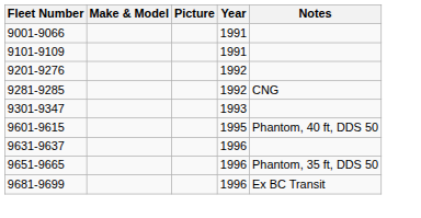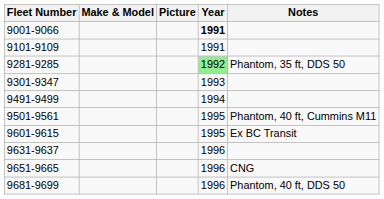9001-9066 | Year: normal -> bold
- row: 9201-9276 | 1992
9281-9285 | Year: no background -> lightgreen background
9281-9285 | Notes: CNG -> Phantom, 35 ft, DDS 50
+ row: 9491-9499 | 1994
+ row: 9501-9561 | 1995 | Phantom, 40 ft, Cummins M11
9601-9615 | Notes: Phantom, 40 ft, DDS 50 -> Ex BC Transit
9651-9665 | Notes: Phantom, 35 ft, DDS 50 -> CNG
9681-9699 | Notes: Ex BC Transit -> Phantom, 40 ft, DDS 50
